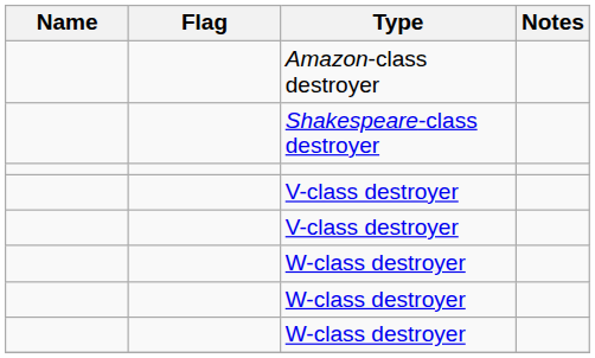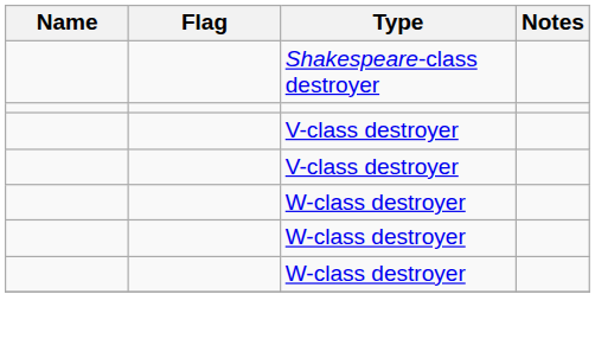- row: Amazon-class destroyer
